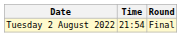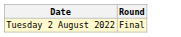- column: Time | 21:54
